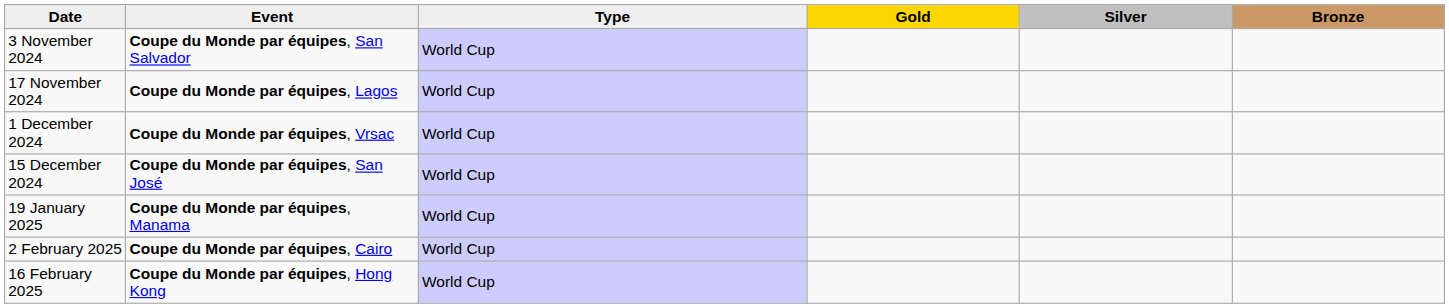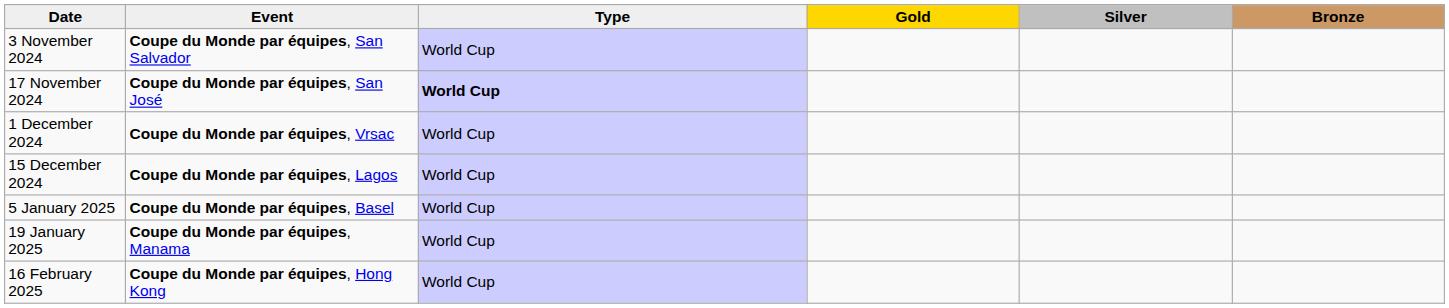17 November 2024 | Event: Coupe du Monde par équipes, Lagos -> Coupe du Monde par équipes, San José
17 November 2024 | Type: normal -> bold
15 December 2024 | Event: Coupe du Monde par équipes, San José -> Coupe du Monde par équipes, Lagos
+ row: 5 January 2025 | Coupe du Monde par équipes, Basel | World Cup
- row: 2 February 2025 | Coupe du Monde par équipes, Cairo | World Cup
